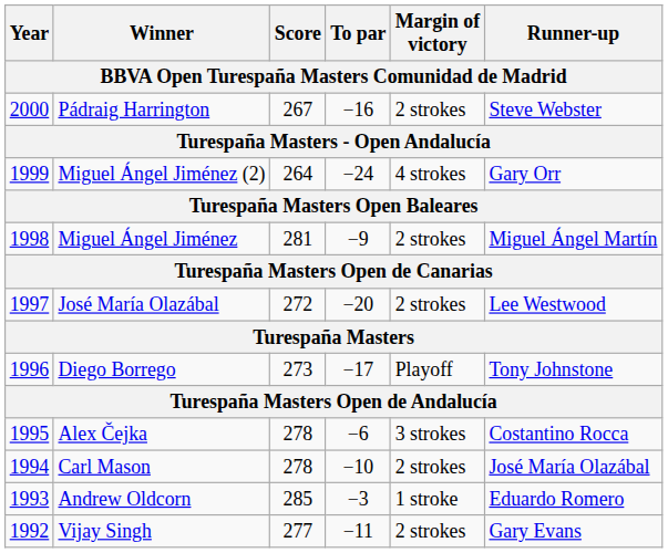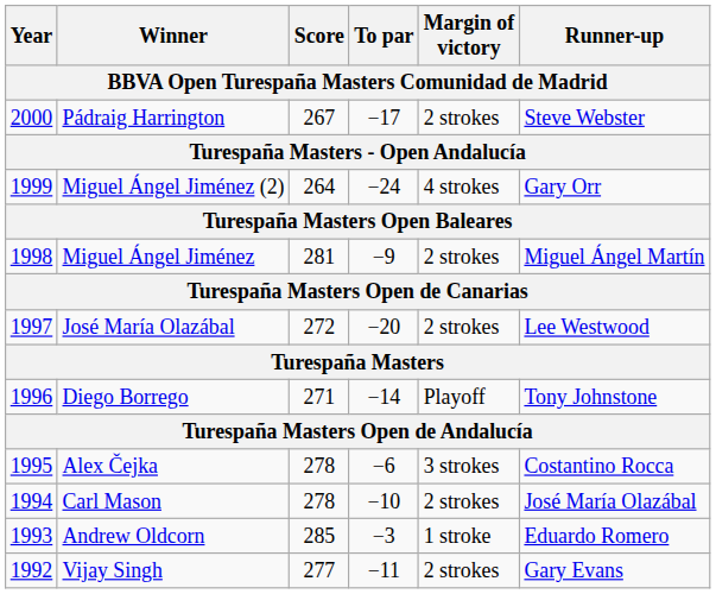Pádraig Harrington | To par: −16 -> −17
Diego Borrego | Score: 273 -> 271
Diego Borrego | To par: −17 -> −14
